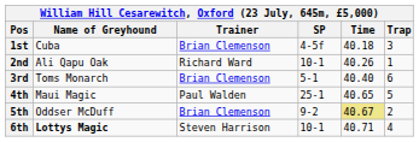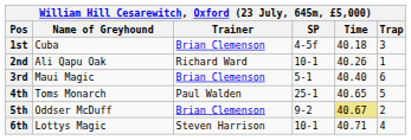3rd | Name of Greyhound: Toms Monarch -> Maui Magic
4th | Name of Greyhound: Maui Magic -> Toms Monarch
6th | Name of Greyhound: bold -> normal
